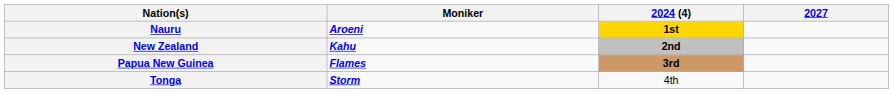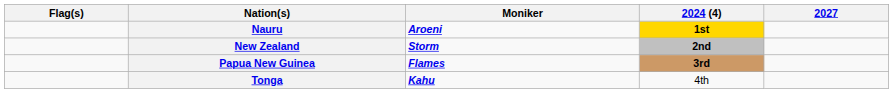+ column: Flag(s)
New Zealand | Moniker: Kahu -> Storm
Tonga | Moniker: Storm -> Kahu
